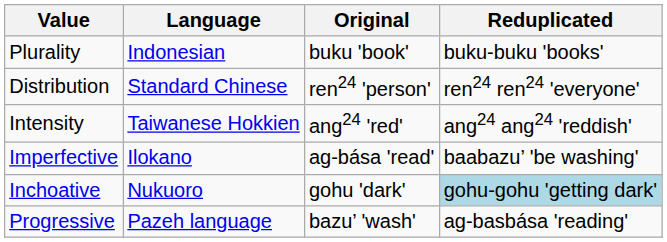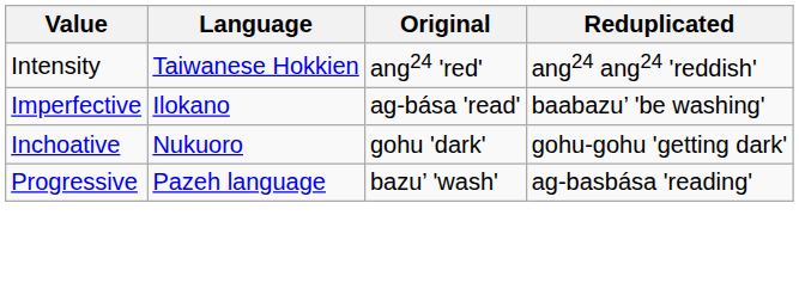- row: Plurality | Indonesian | buku 'book' | buku-buku 'books'
- row: Distribution | Standard Chinese | ren24 'person' | ren24 ren24 'everyone'
Inchoative | Reduplicated: lightblue background -> no background
